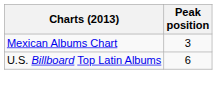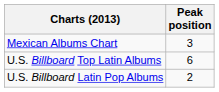+ row: U.S. Billboard Latin Pop Albums | 2
